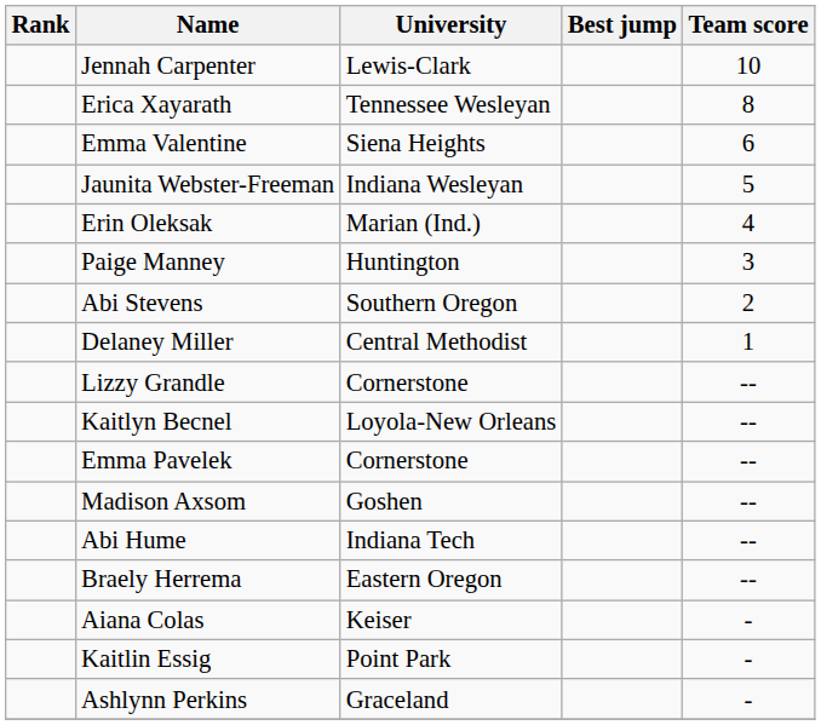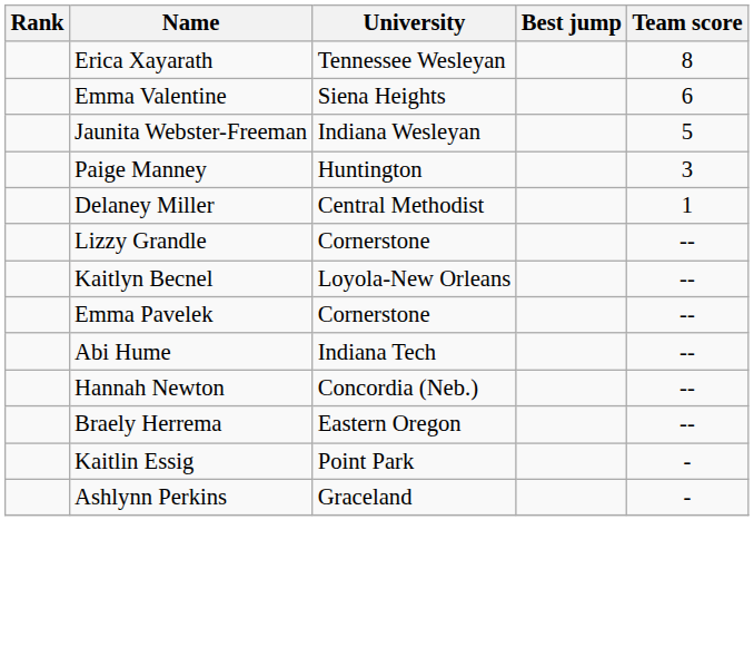- row: Jennah Carpenter | Lewis-Clark | 10
- row: Erin Oleksak | Marian (Ind.) | 4
- row: Abi Stevens | Southern Oregon | 2
- row: Madison Axsom | Goshen | --
+ row: Hannah Newton | Concordia (Neb.) | --
- row: Aiana Colas | Keiser | -
